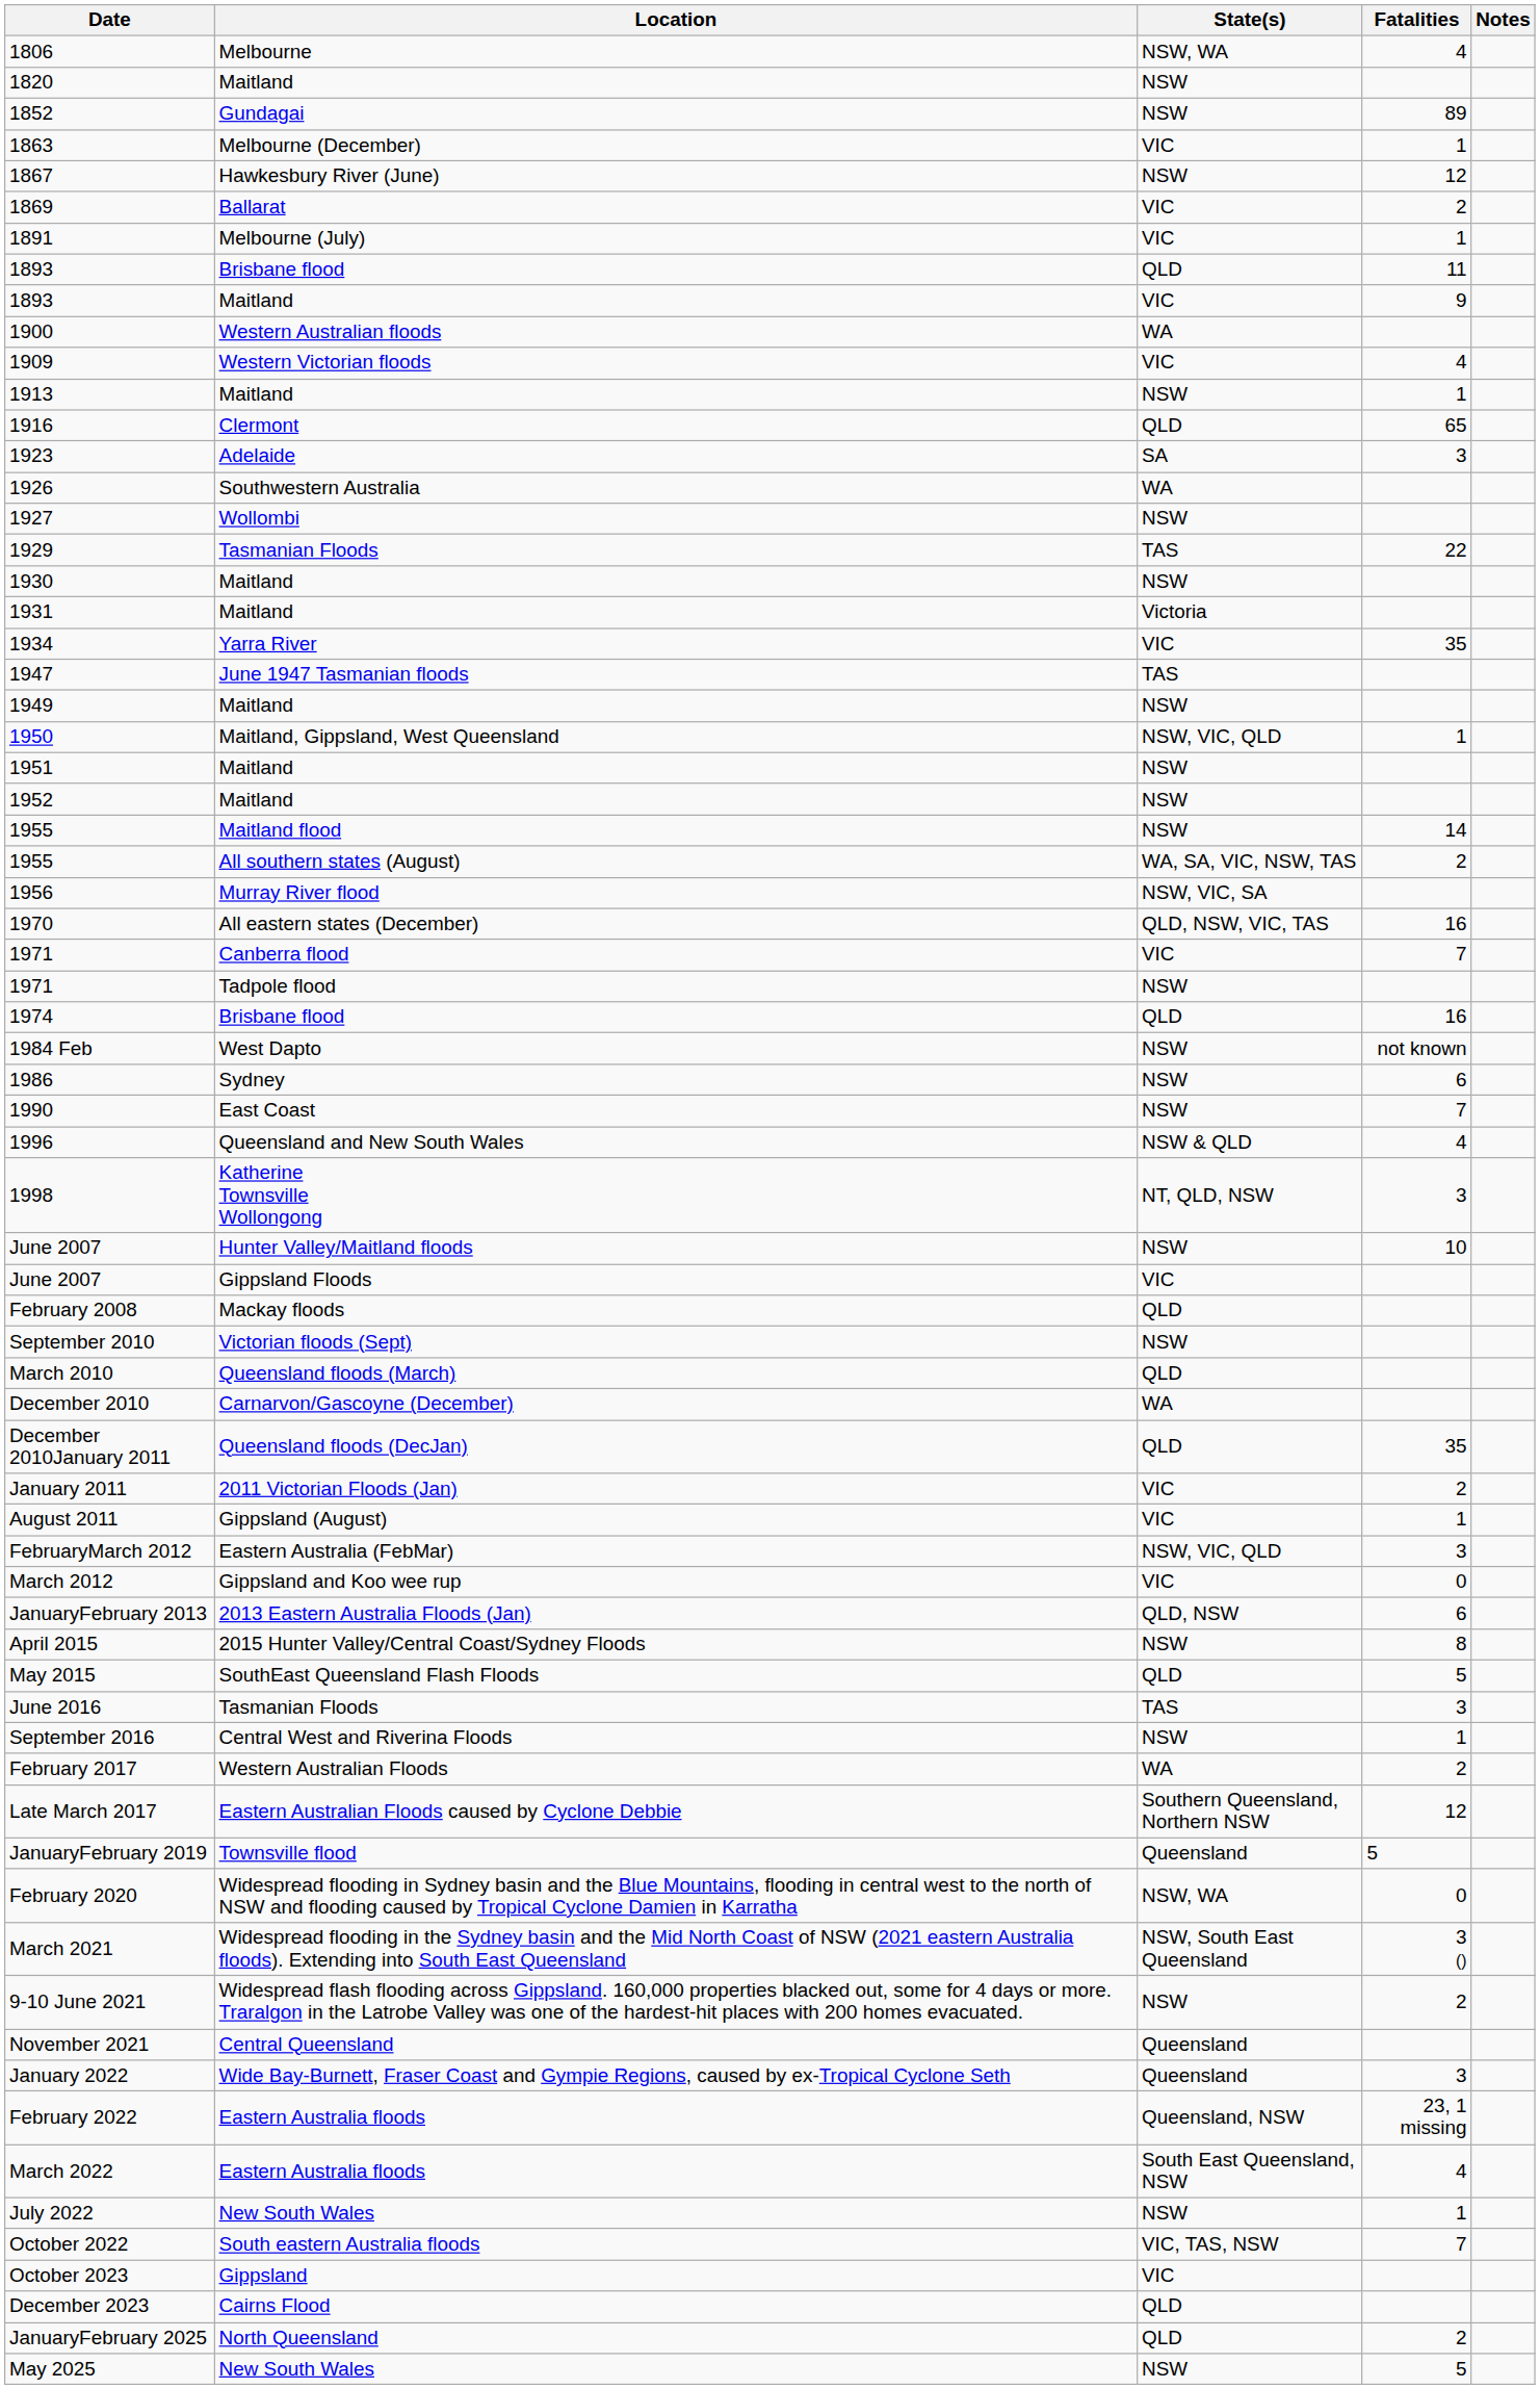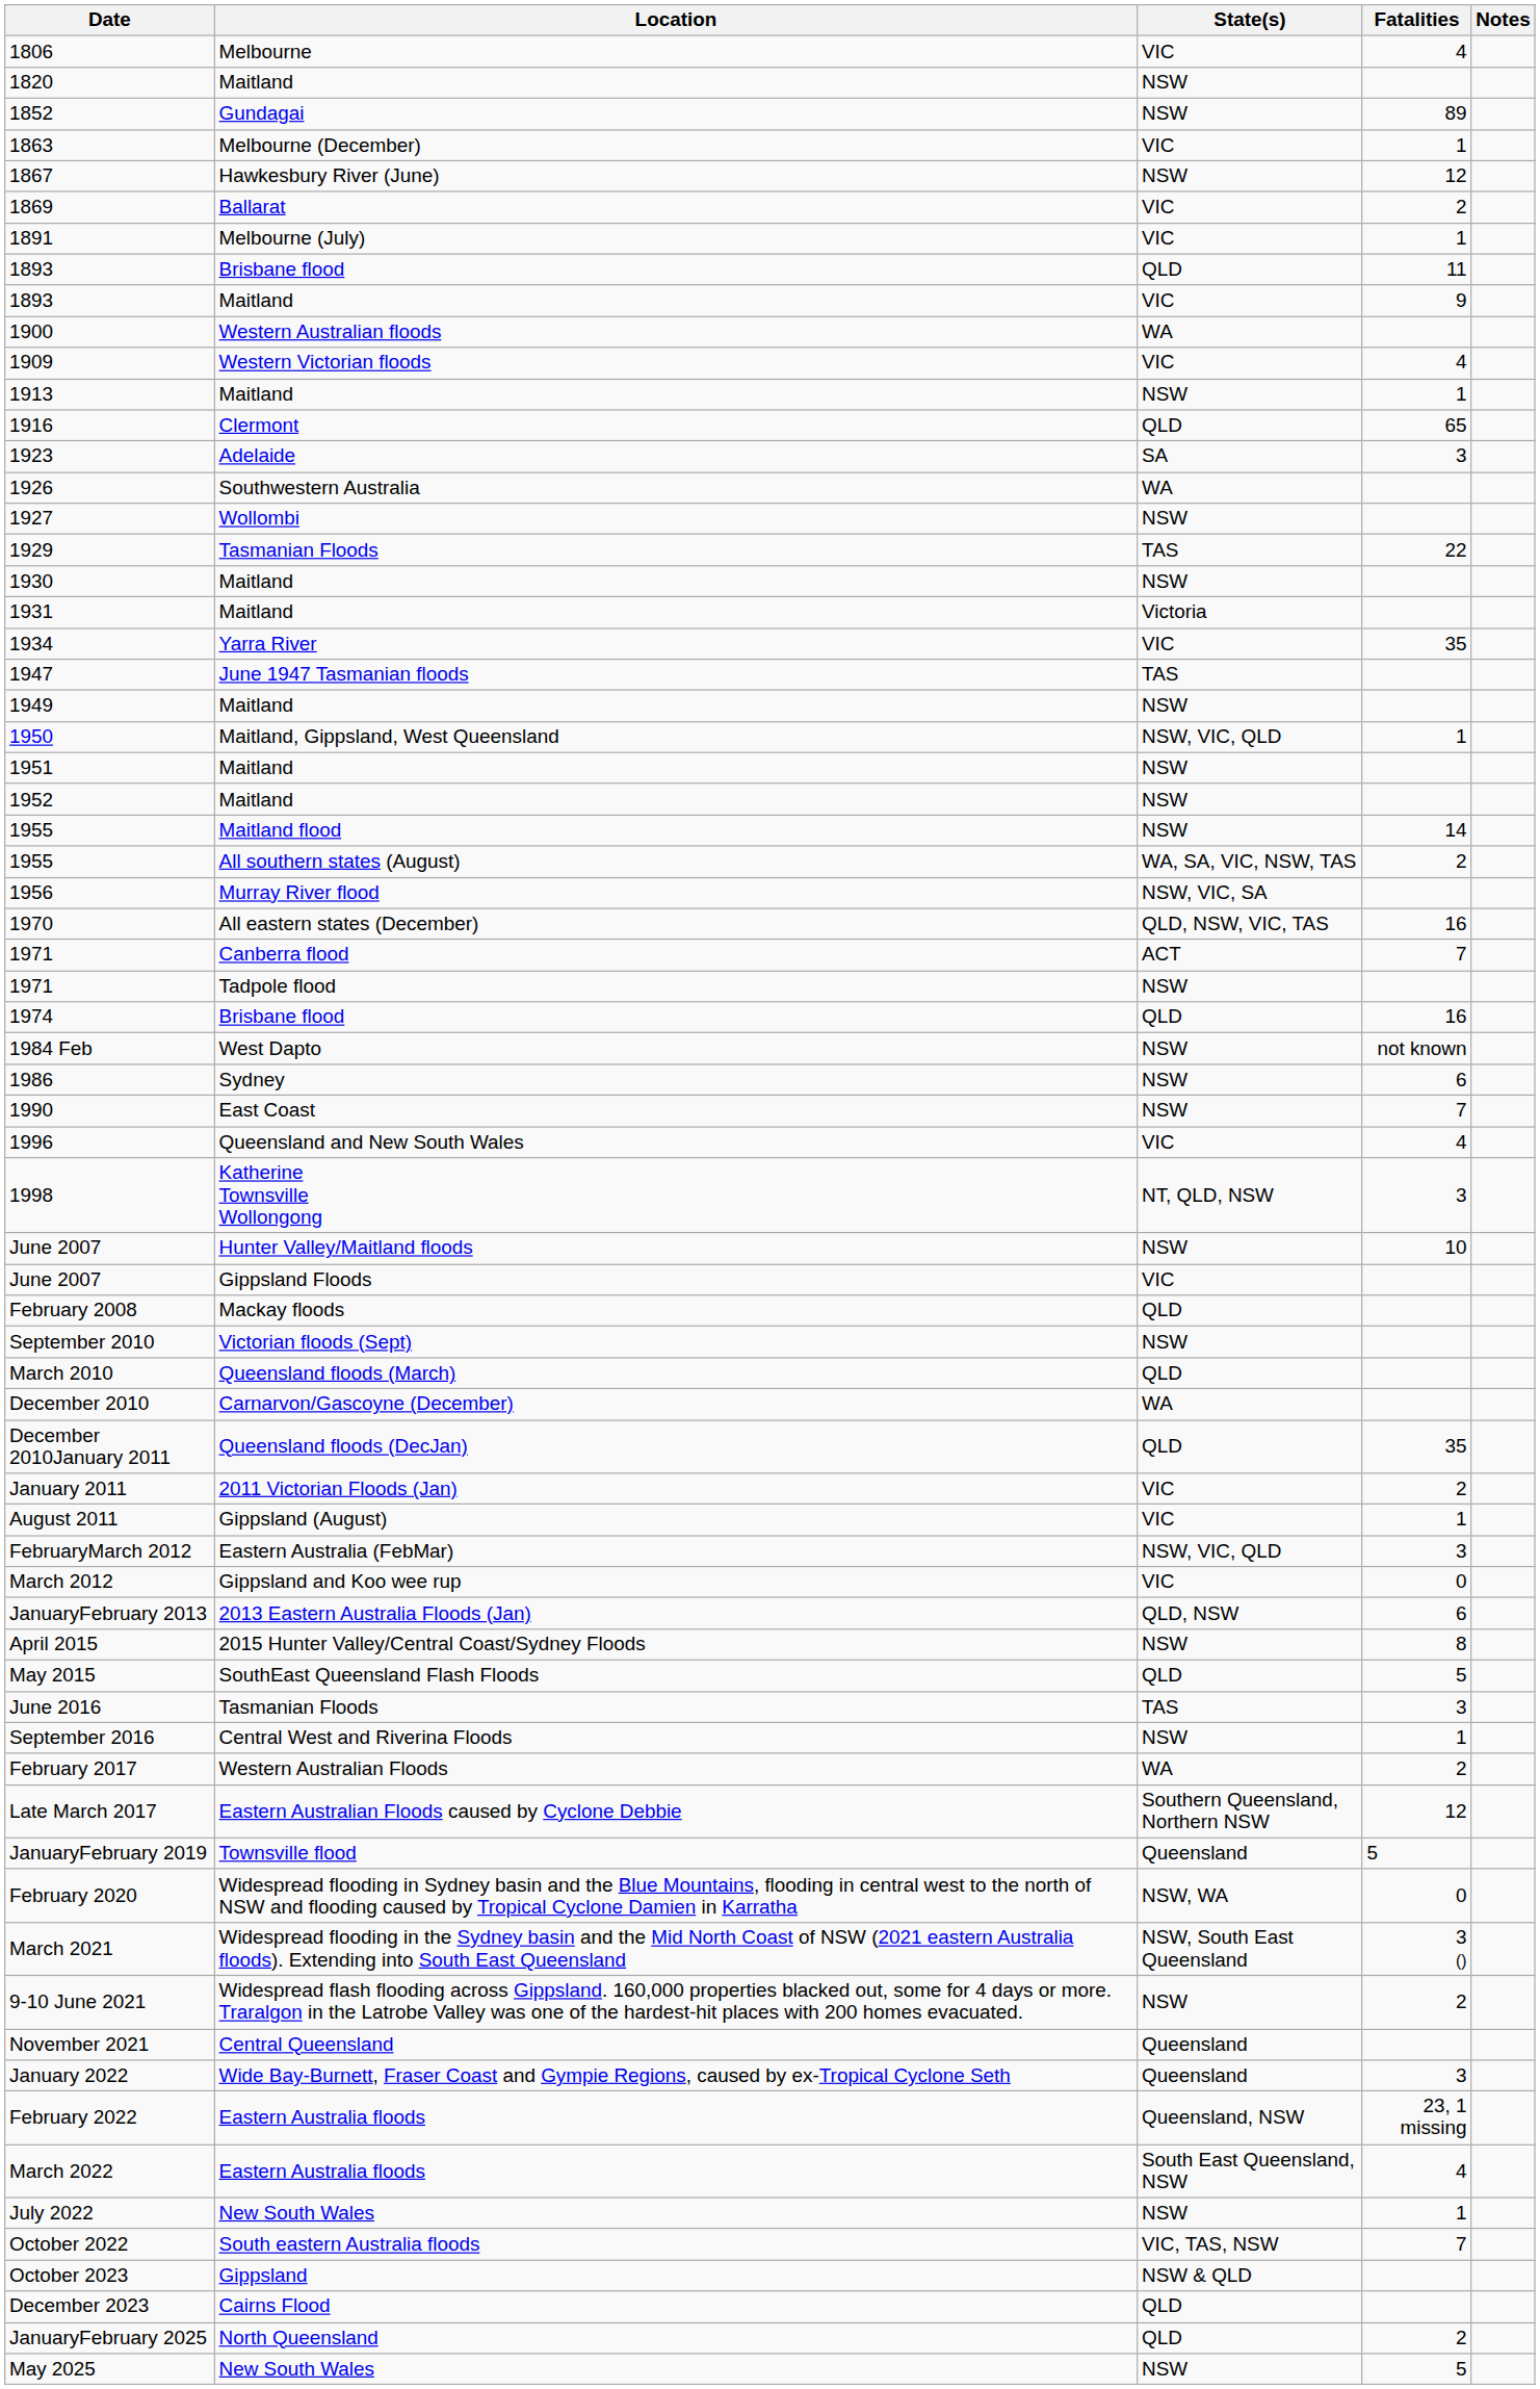1806 | State(s): NSW, WA -> VIC
1971 / Canberra flood | State(s): VIC -> ACT
1996 | State(s): NSW & QLD -> VIC
October 2023 | State(s): VIC -> NSW & QLD
